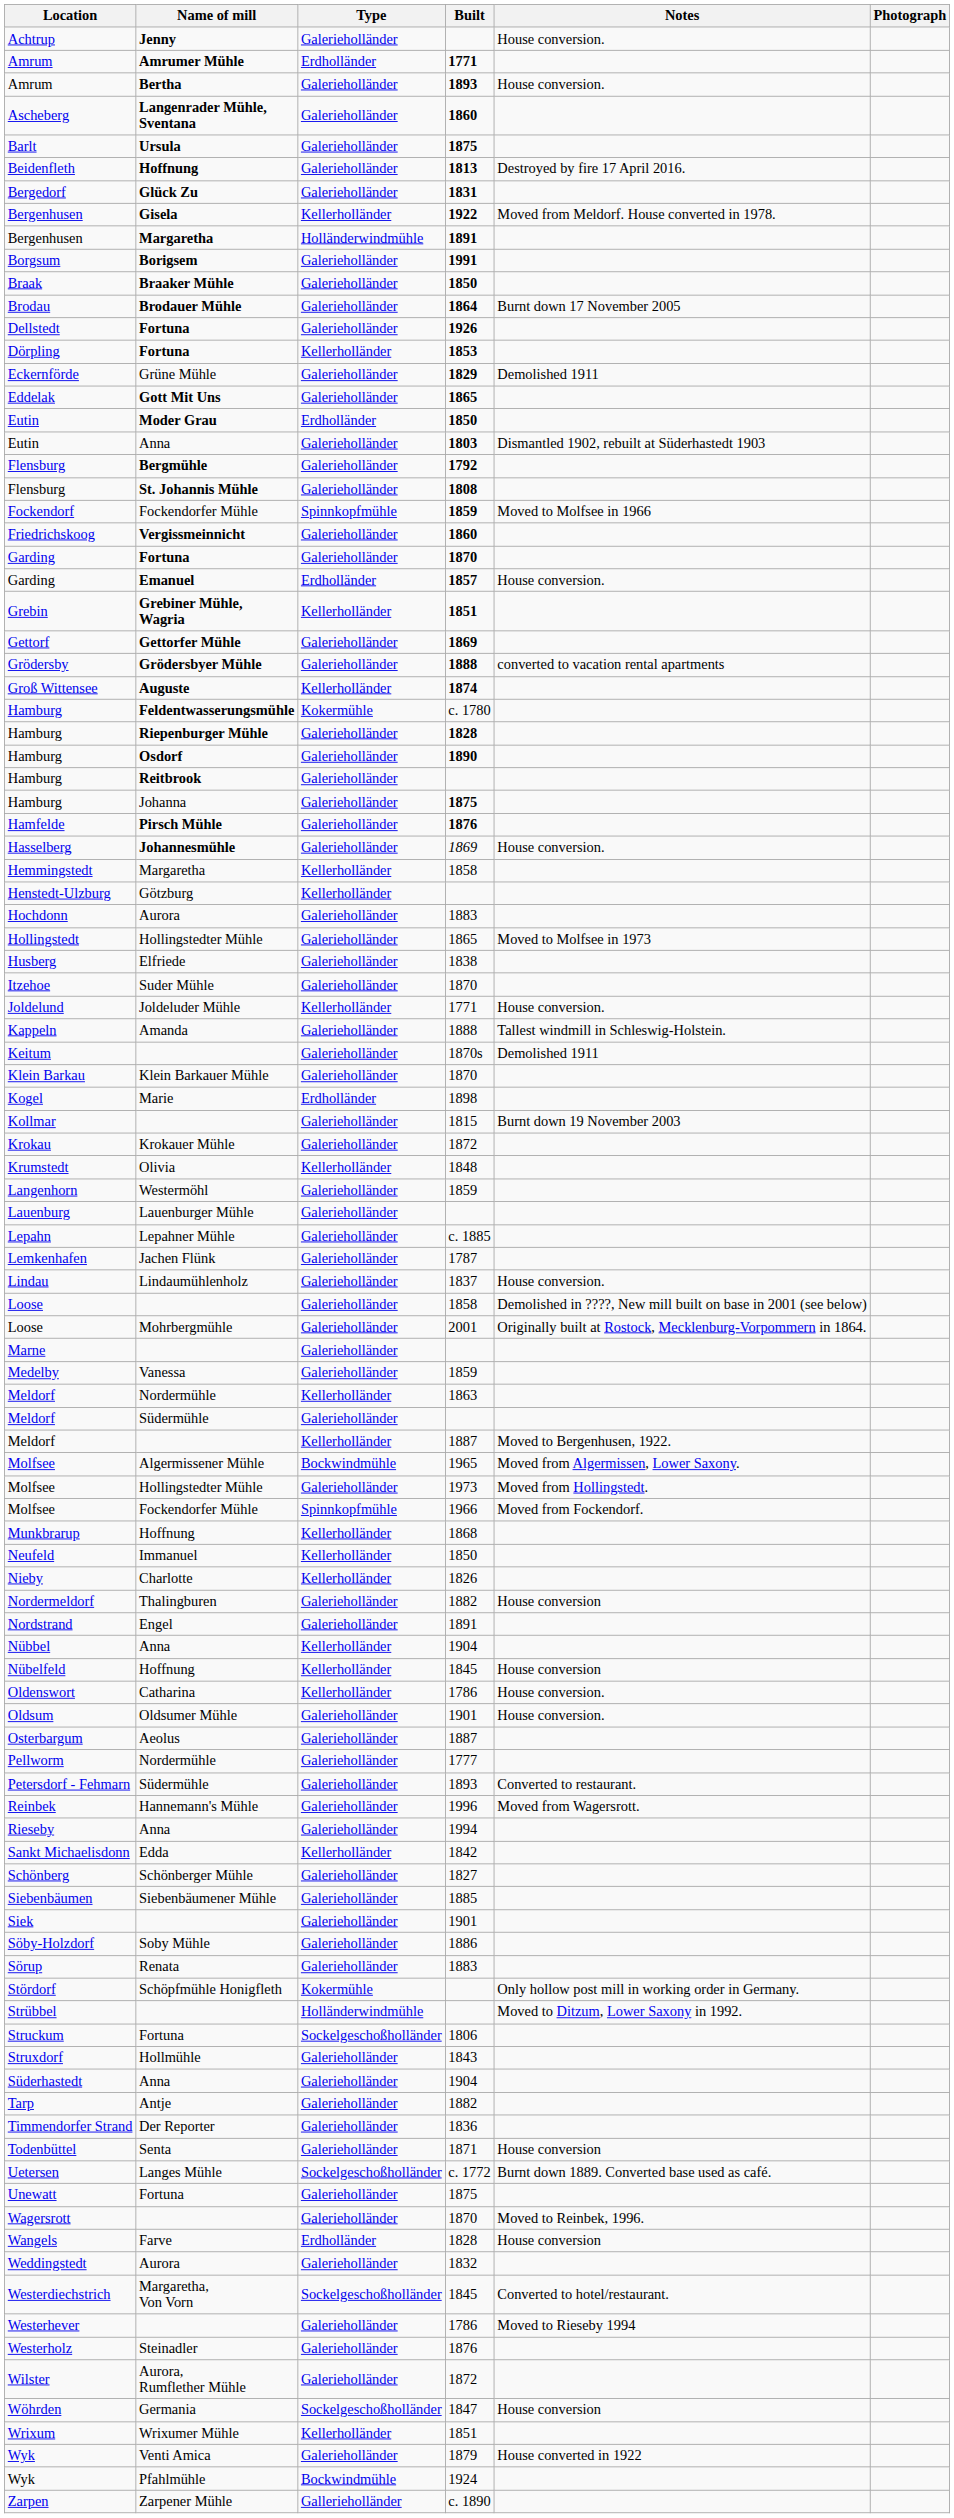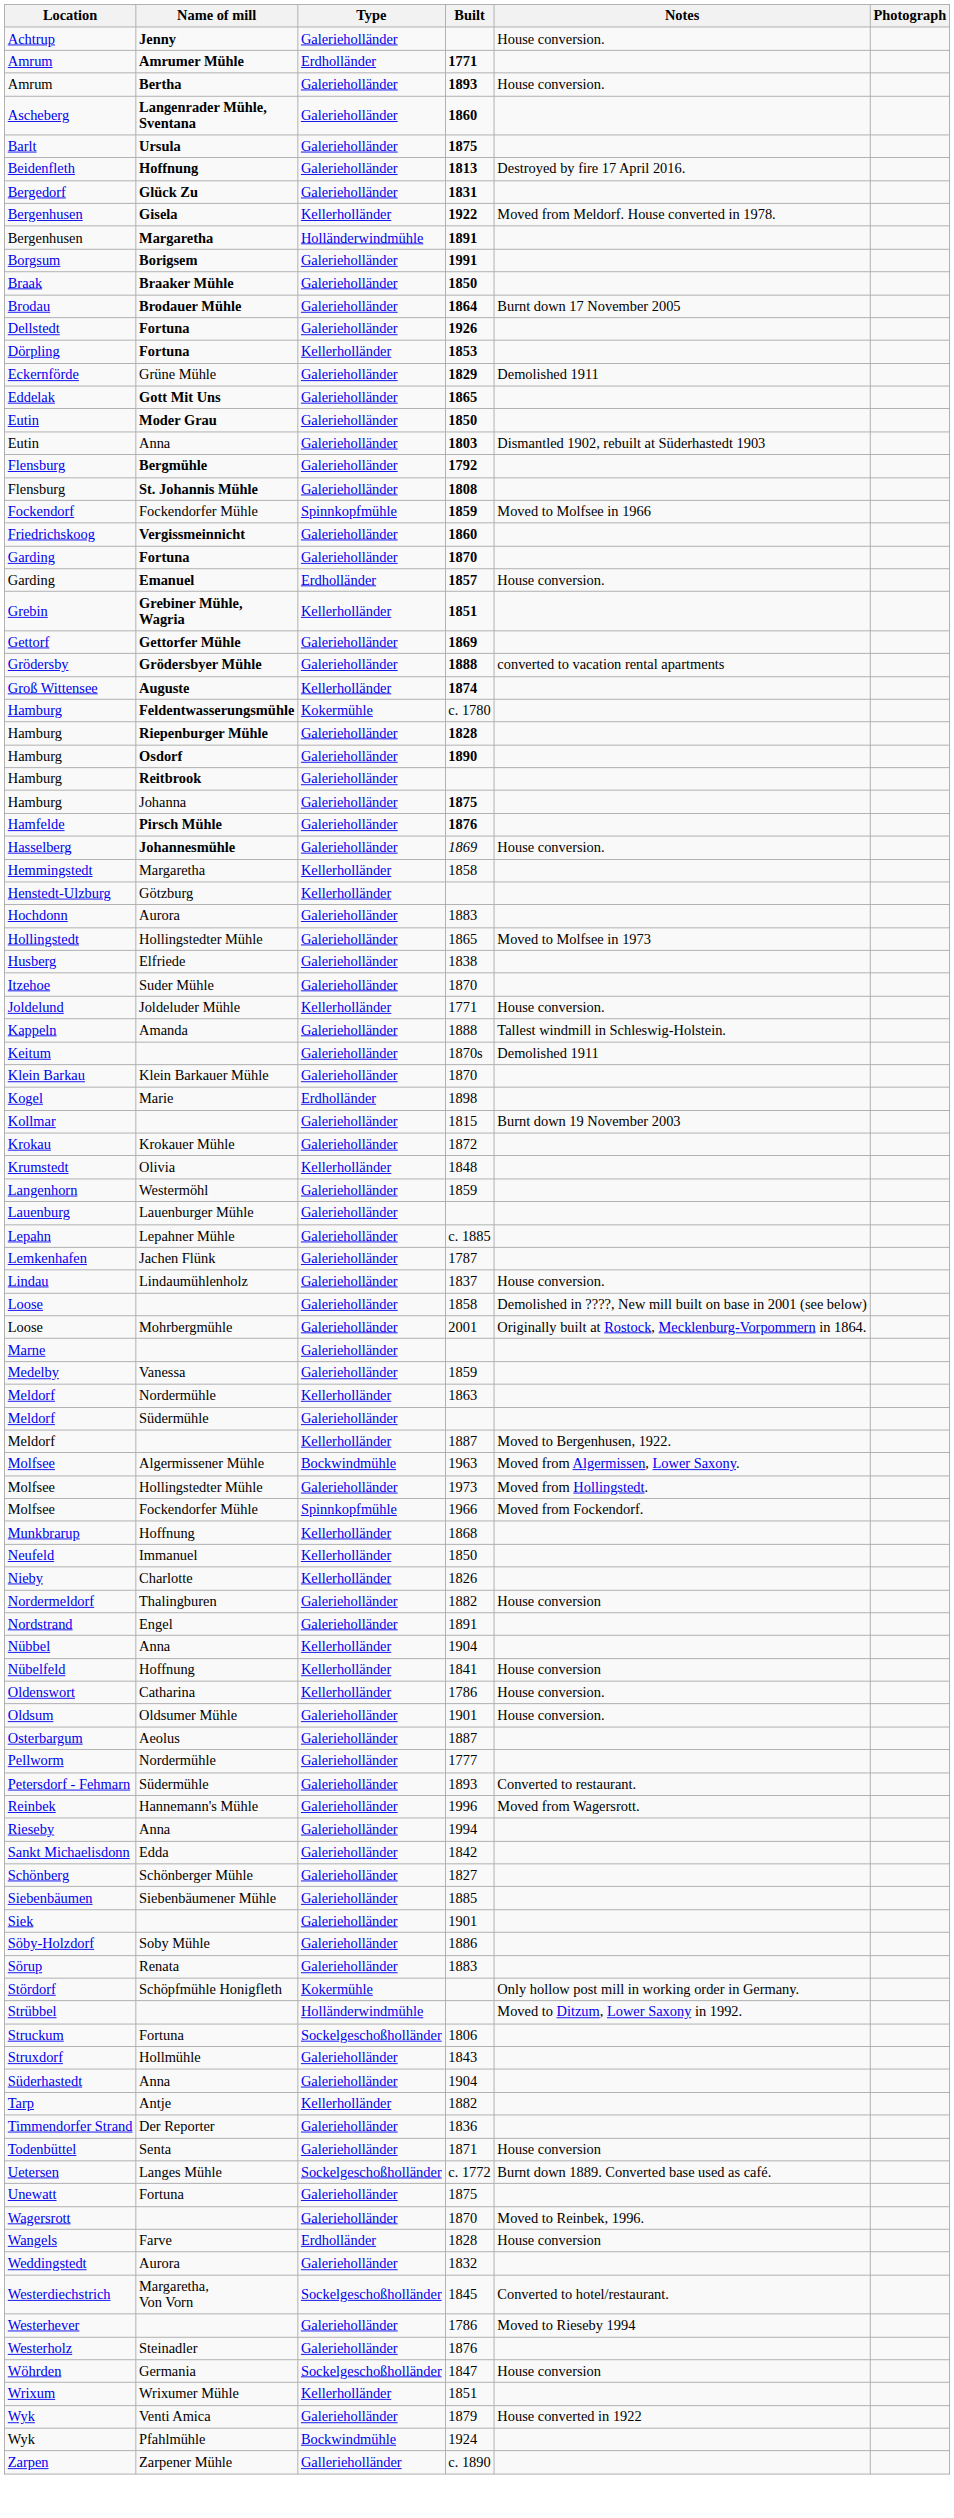Eutin / Moder Grau | Type: Erdholländer -> Galerieholländer
Molfsee / Algermissener Mühle | Built: 1965 -> 1963
Nübelfeld | Built: 1845 -> 1841
Sankt Michaelisdonn | Type: Kellerholländer -> Galerieholländer
Tarp | Type: Galerieholländer -> Kellerholländer
- row: Wilster | Aurora, Rumflether Mühle | Galerieholländer | 1872
